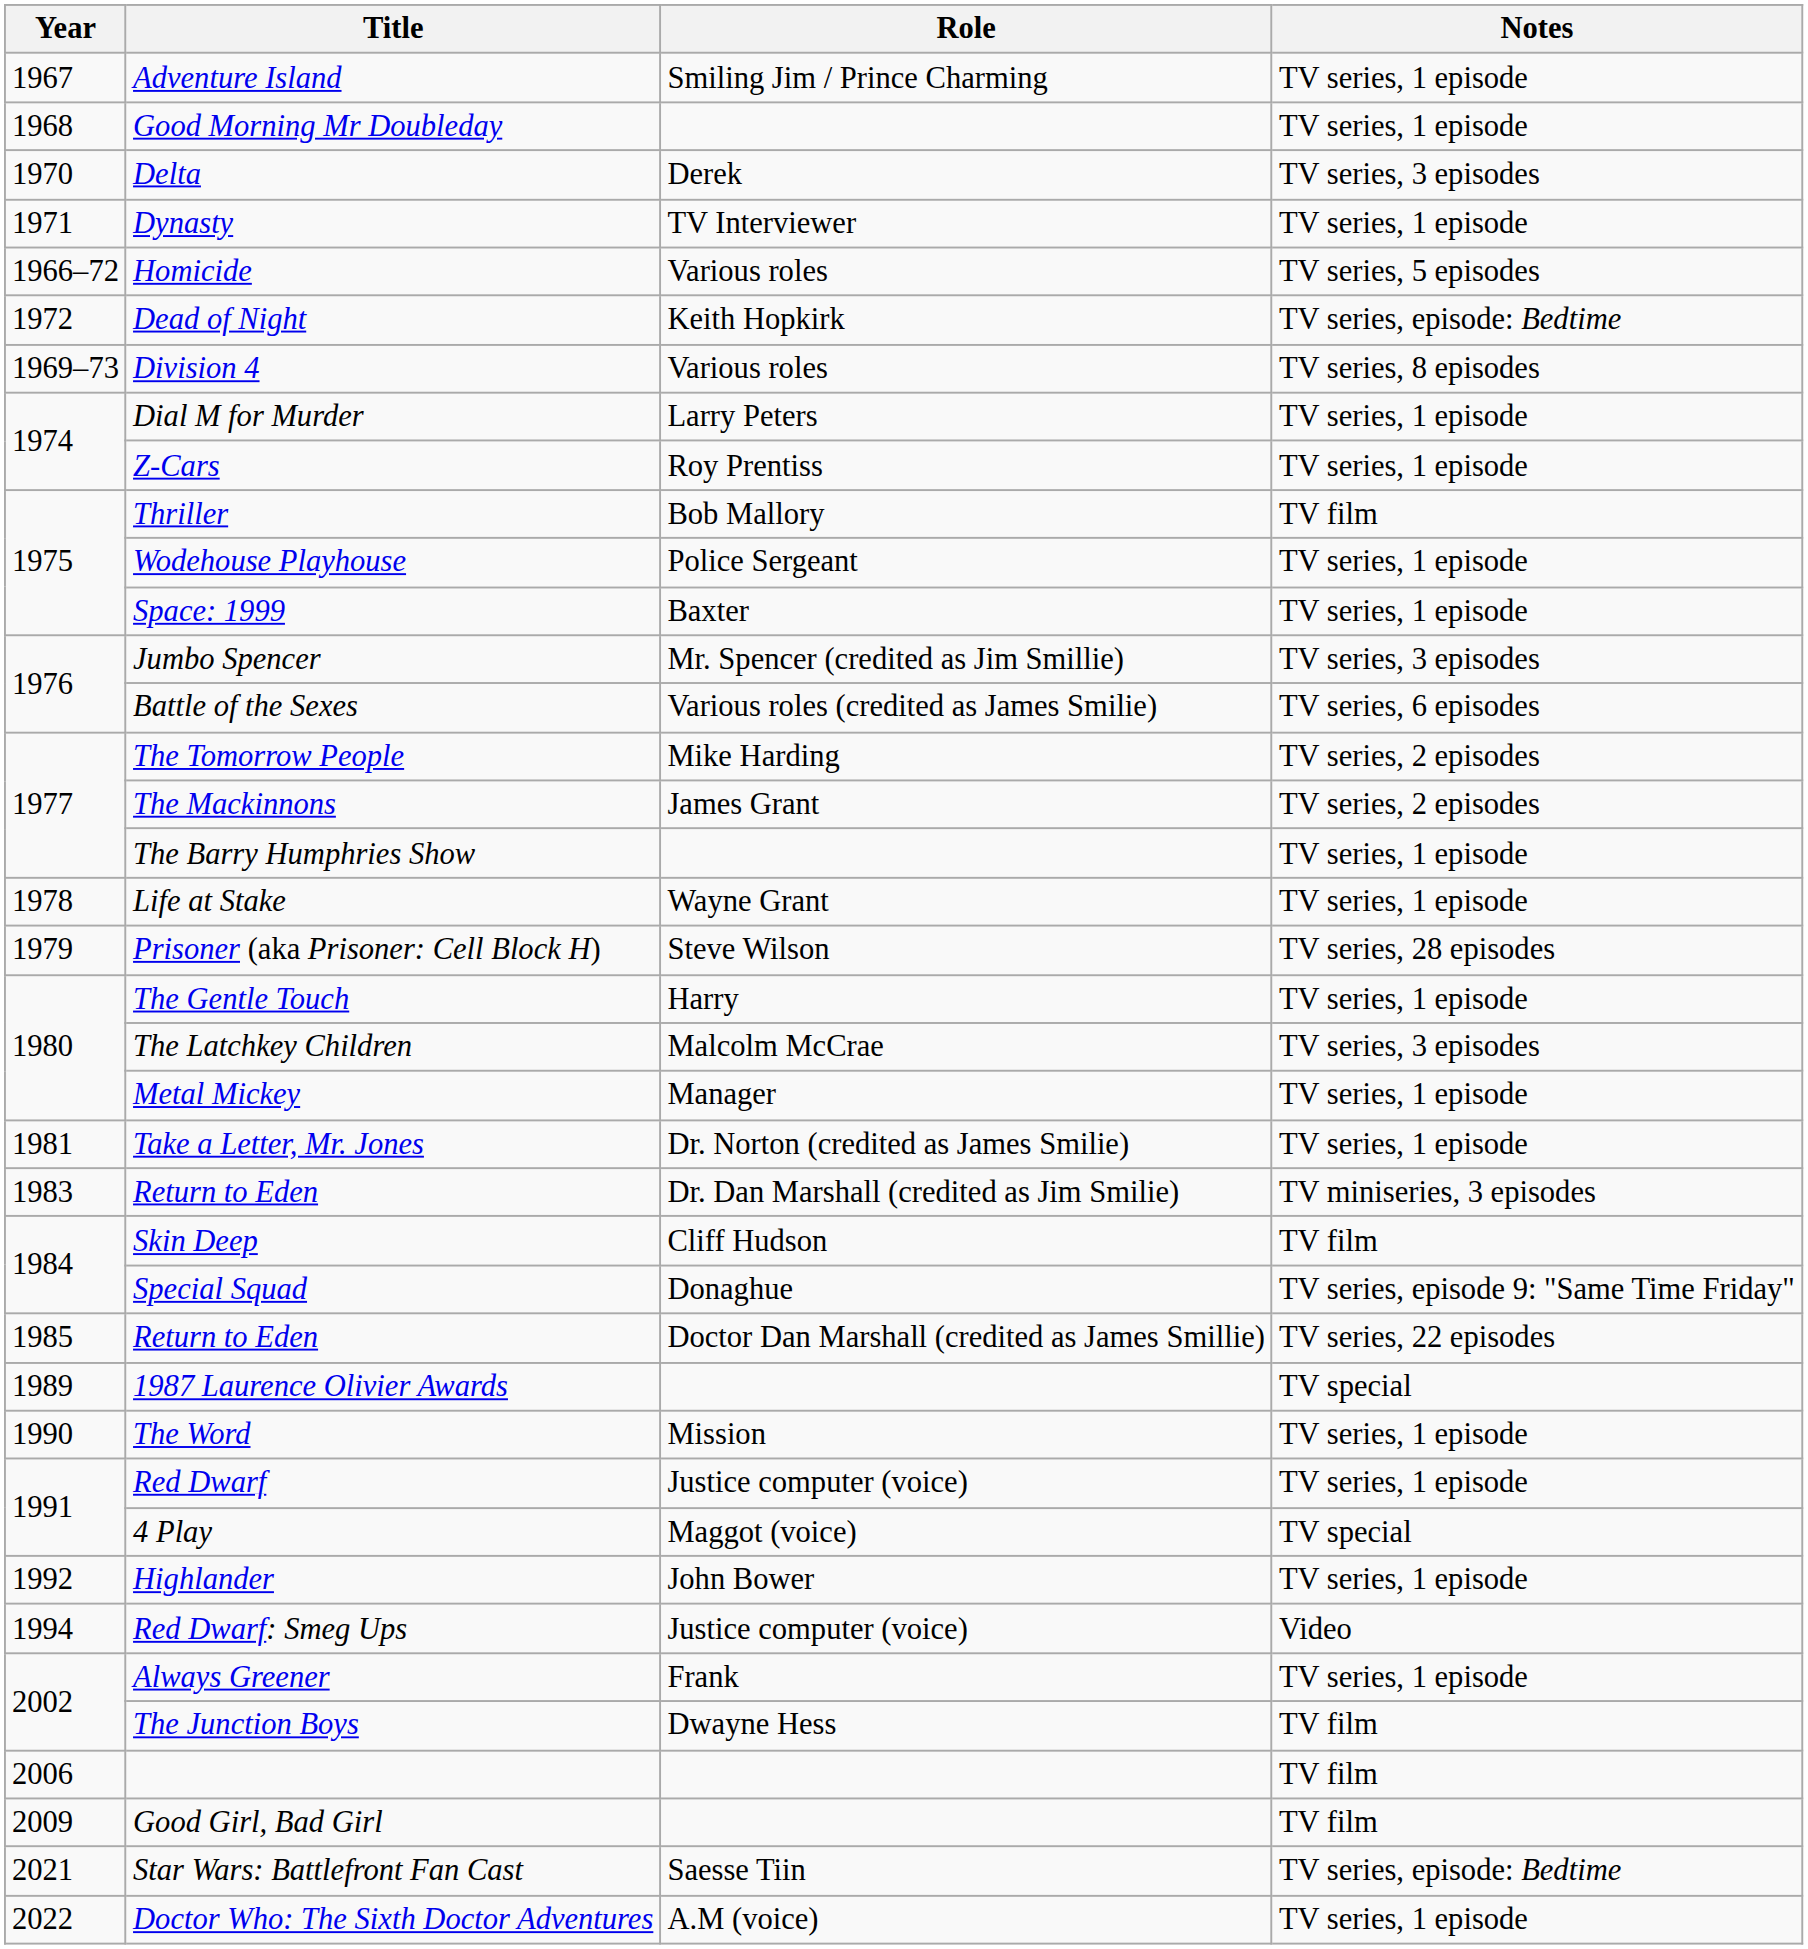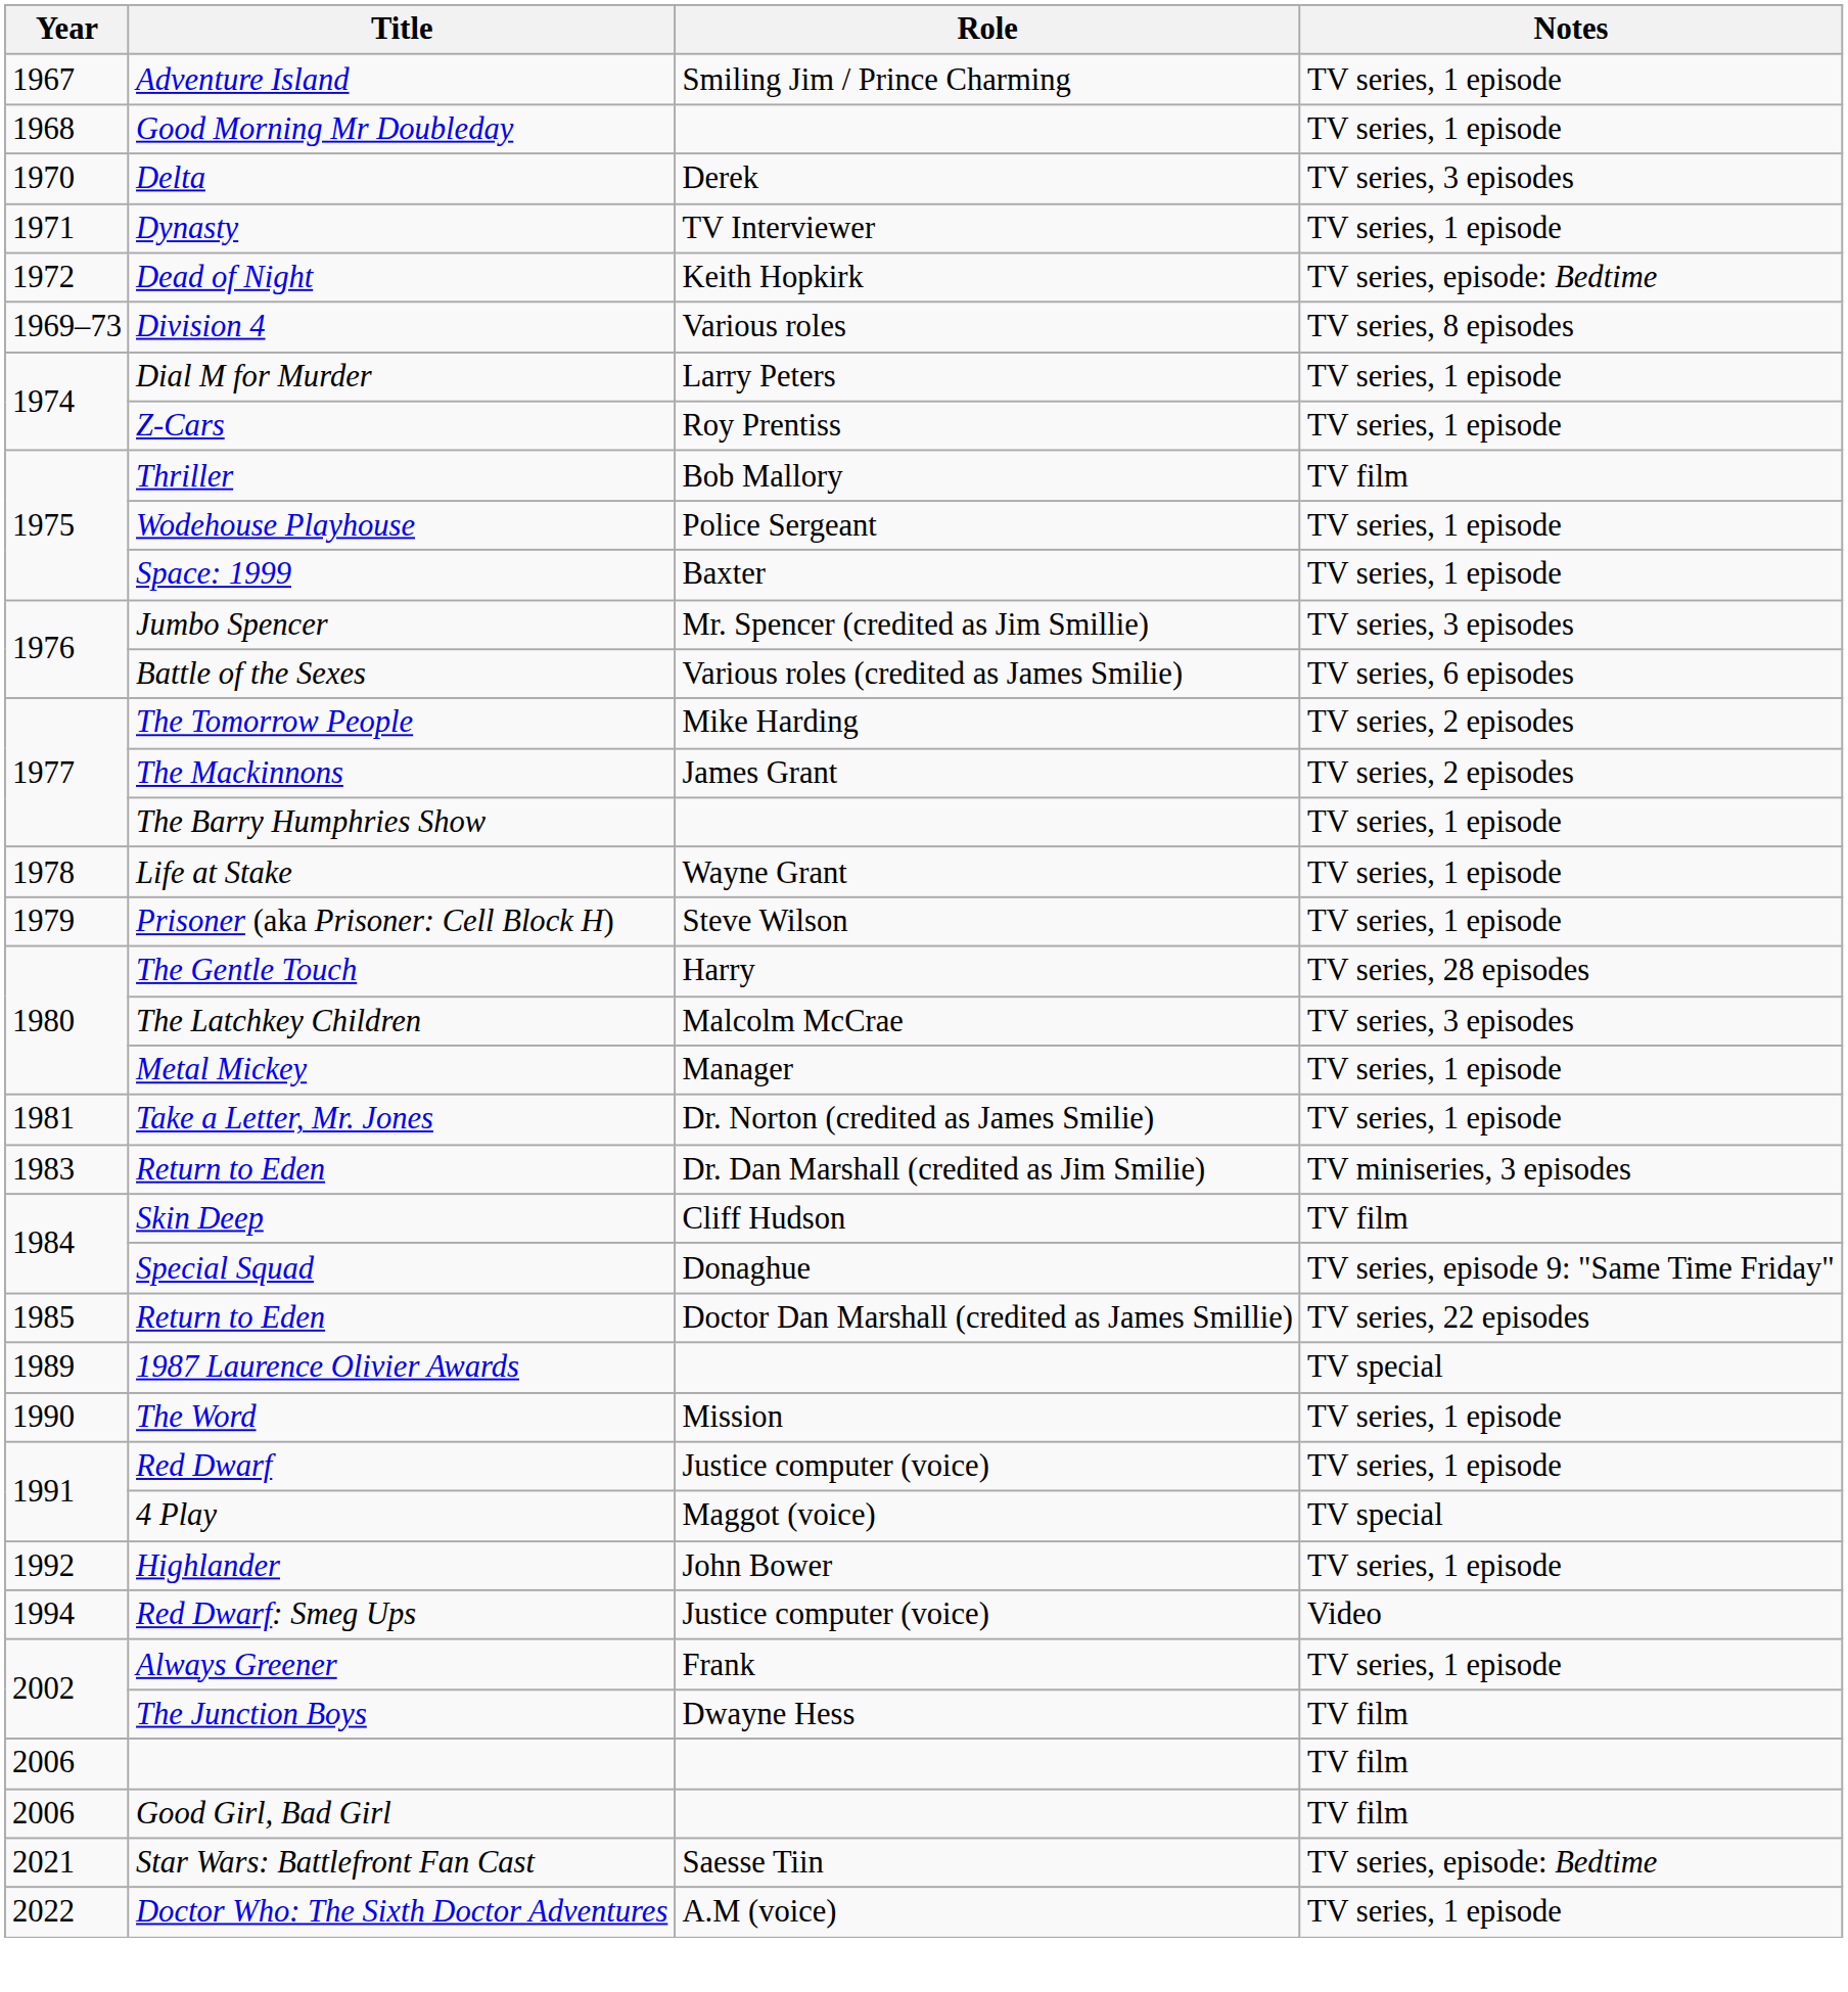- row: 1966–72 | Homicide | Various roles | TV series, 5 episodes
Prisoner (aka Prisoner: Cell Block H) | Notes: TV series, 28 episodes -> TV series, 1 episode
The Gentle Touch | Notes: TV series, 1 episode -> TV series, 28 episodes
Good Girl, Bad Girl | Year: 2009 -> 2006
